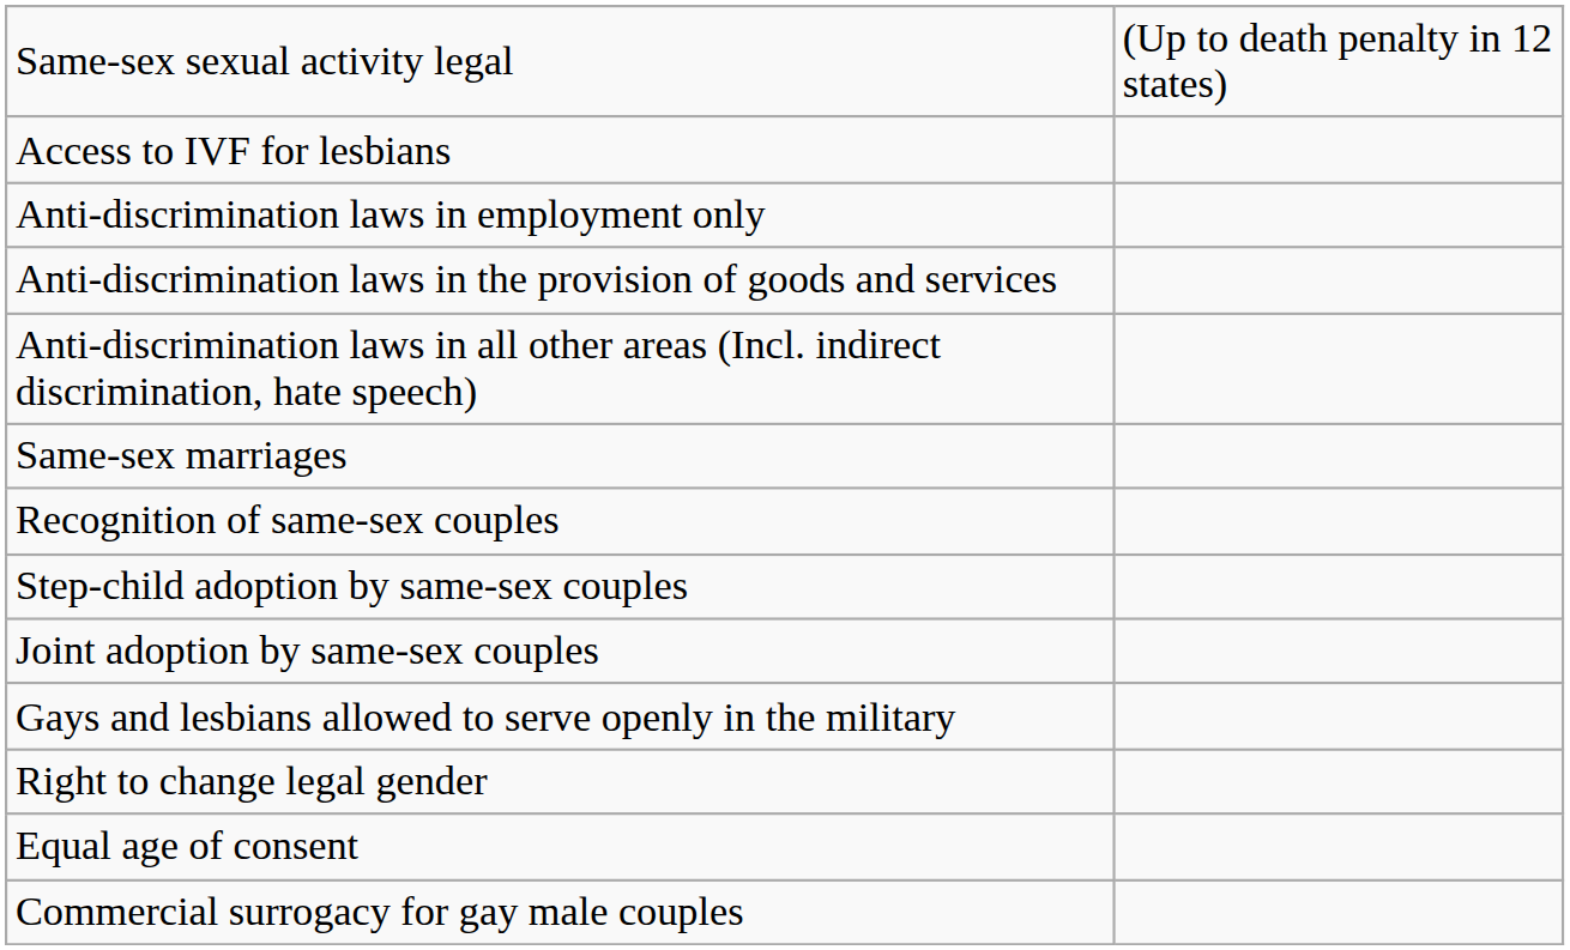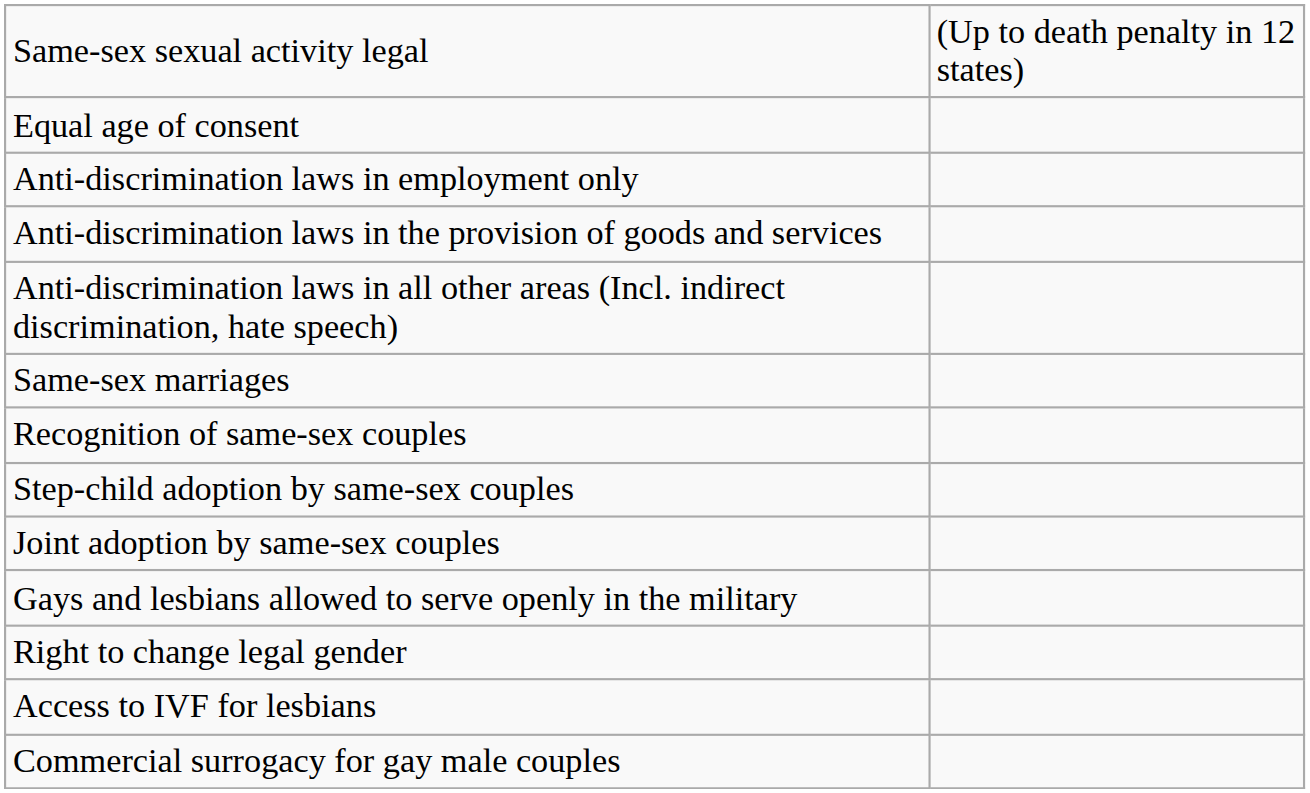rows swapped: Equal age of consent <-> Access to IVF for lesbians
